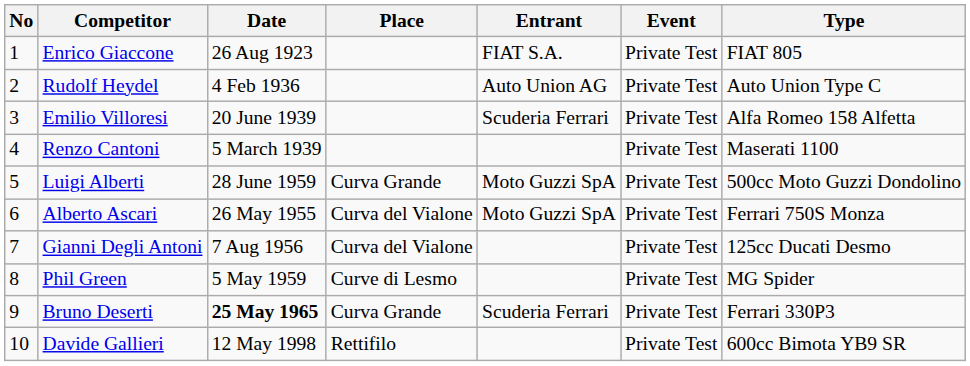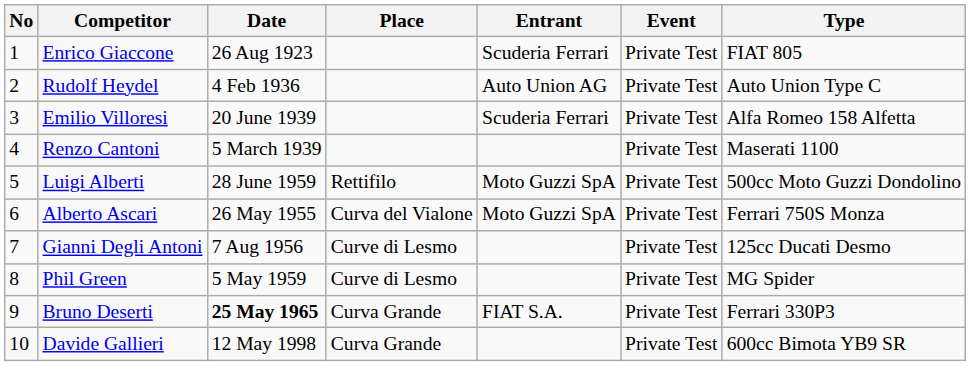Enrico Giaccone | Entrant: FIAT S.A. -> Scuderia Ferrari
Luigi Alberti | Place: Curva Grande -> Rettifilo
Gianni Degli Antoni | Place: Curva del Vialone -> Curve di Lesmo
Bruno Deserti | Entrant: Scuderia Ferrari -> FIAT S.A.
Davide Gallieri | Place: Rettifilo -> Curva Grande
